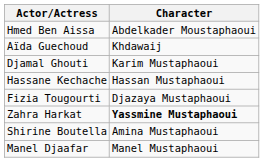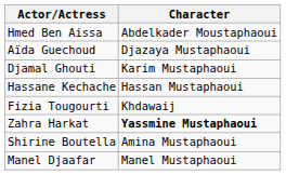Aïda Guechoud | Character: Khdawaij -> Djazaya Mustaphaoui
Fizia Tougourti | Character: Djazaya Mustaphaoui -> Khdawaij
